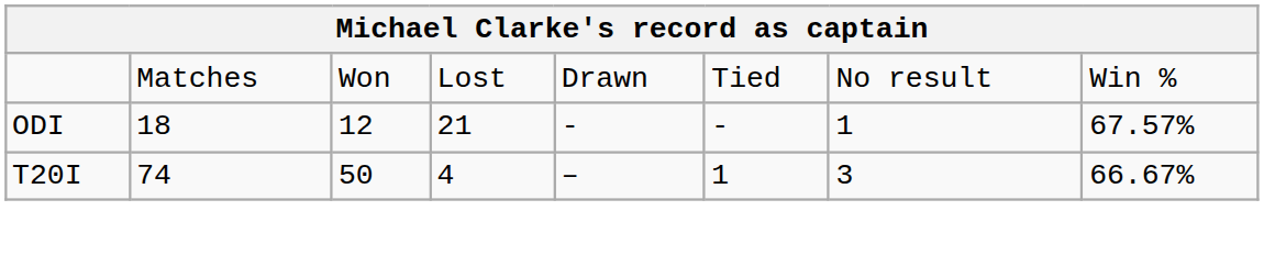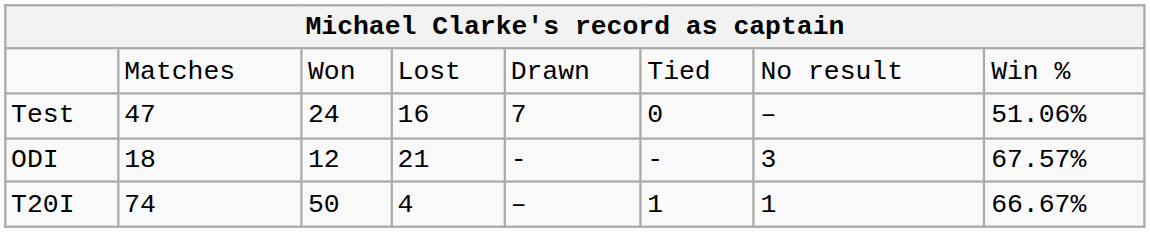+ row: Test | 47 | 24 | 16 | 7 | 0 | – | 51.06%
ODI | column 7: 1 -> 3
T20I | column 7: 3 -> 1
